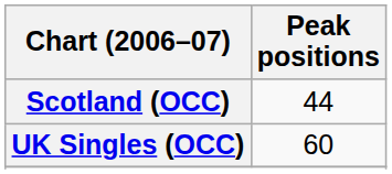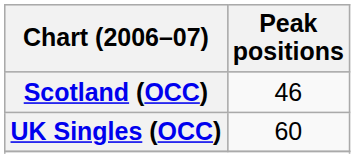Scotland (OCC) | Peak positions: 44 -> 46
